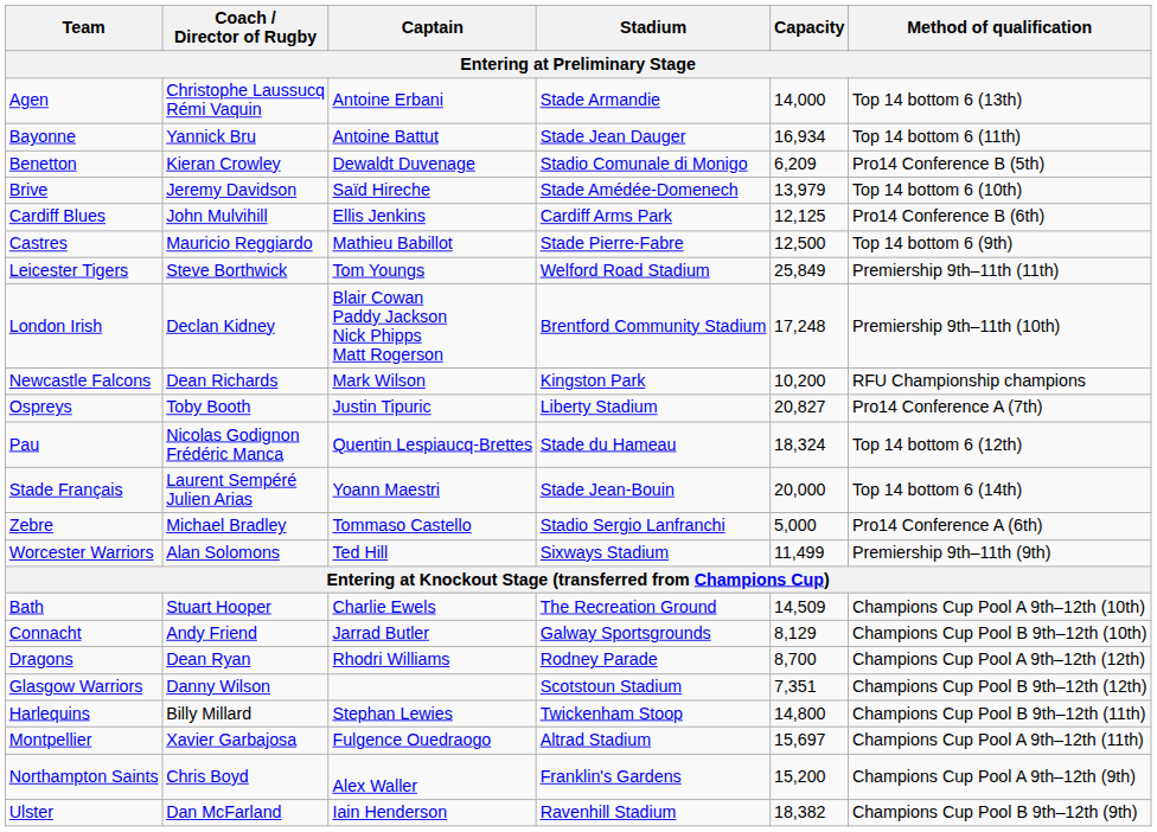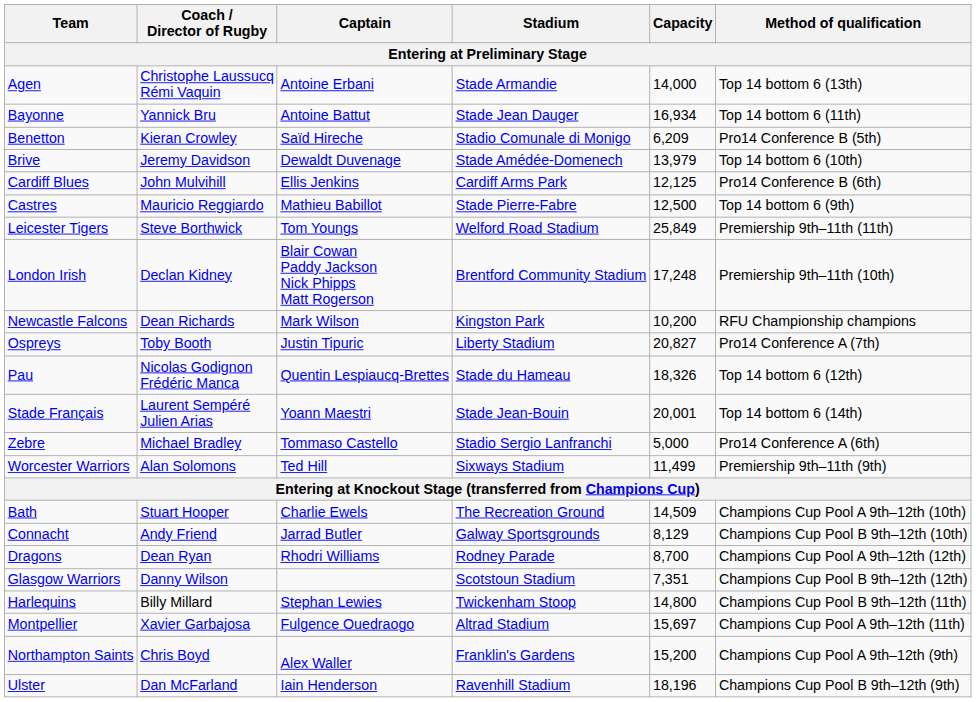Benetton | Captain: Dewaldt Duvenage -> Saïd Hireche
Brive | Captain: Saïd Hireche -> Dewaldt Duvenage
Pau | Capacity: 18,324 -> 18,326
Stade Français | Capacity: 20,000 -> 20,001
Ulster | Capacity: 18,382 -> 18,196
